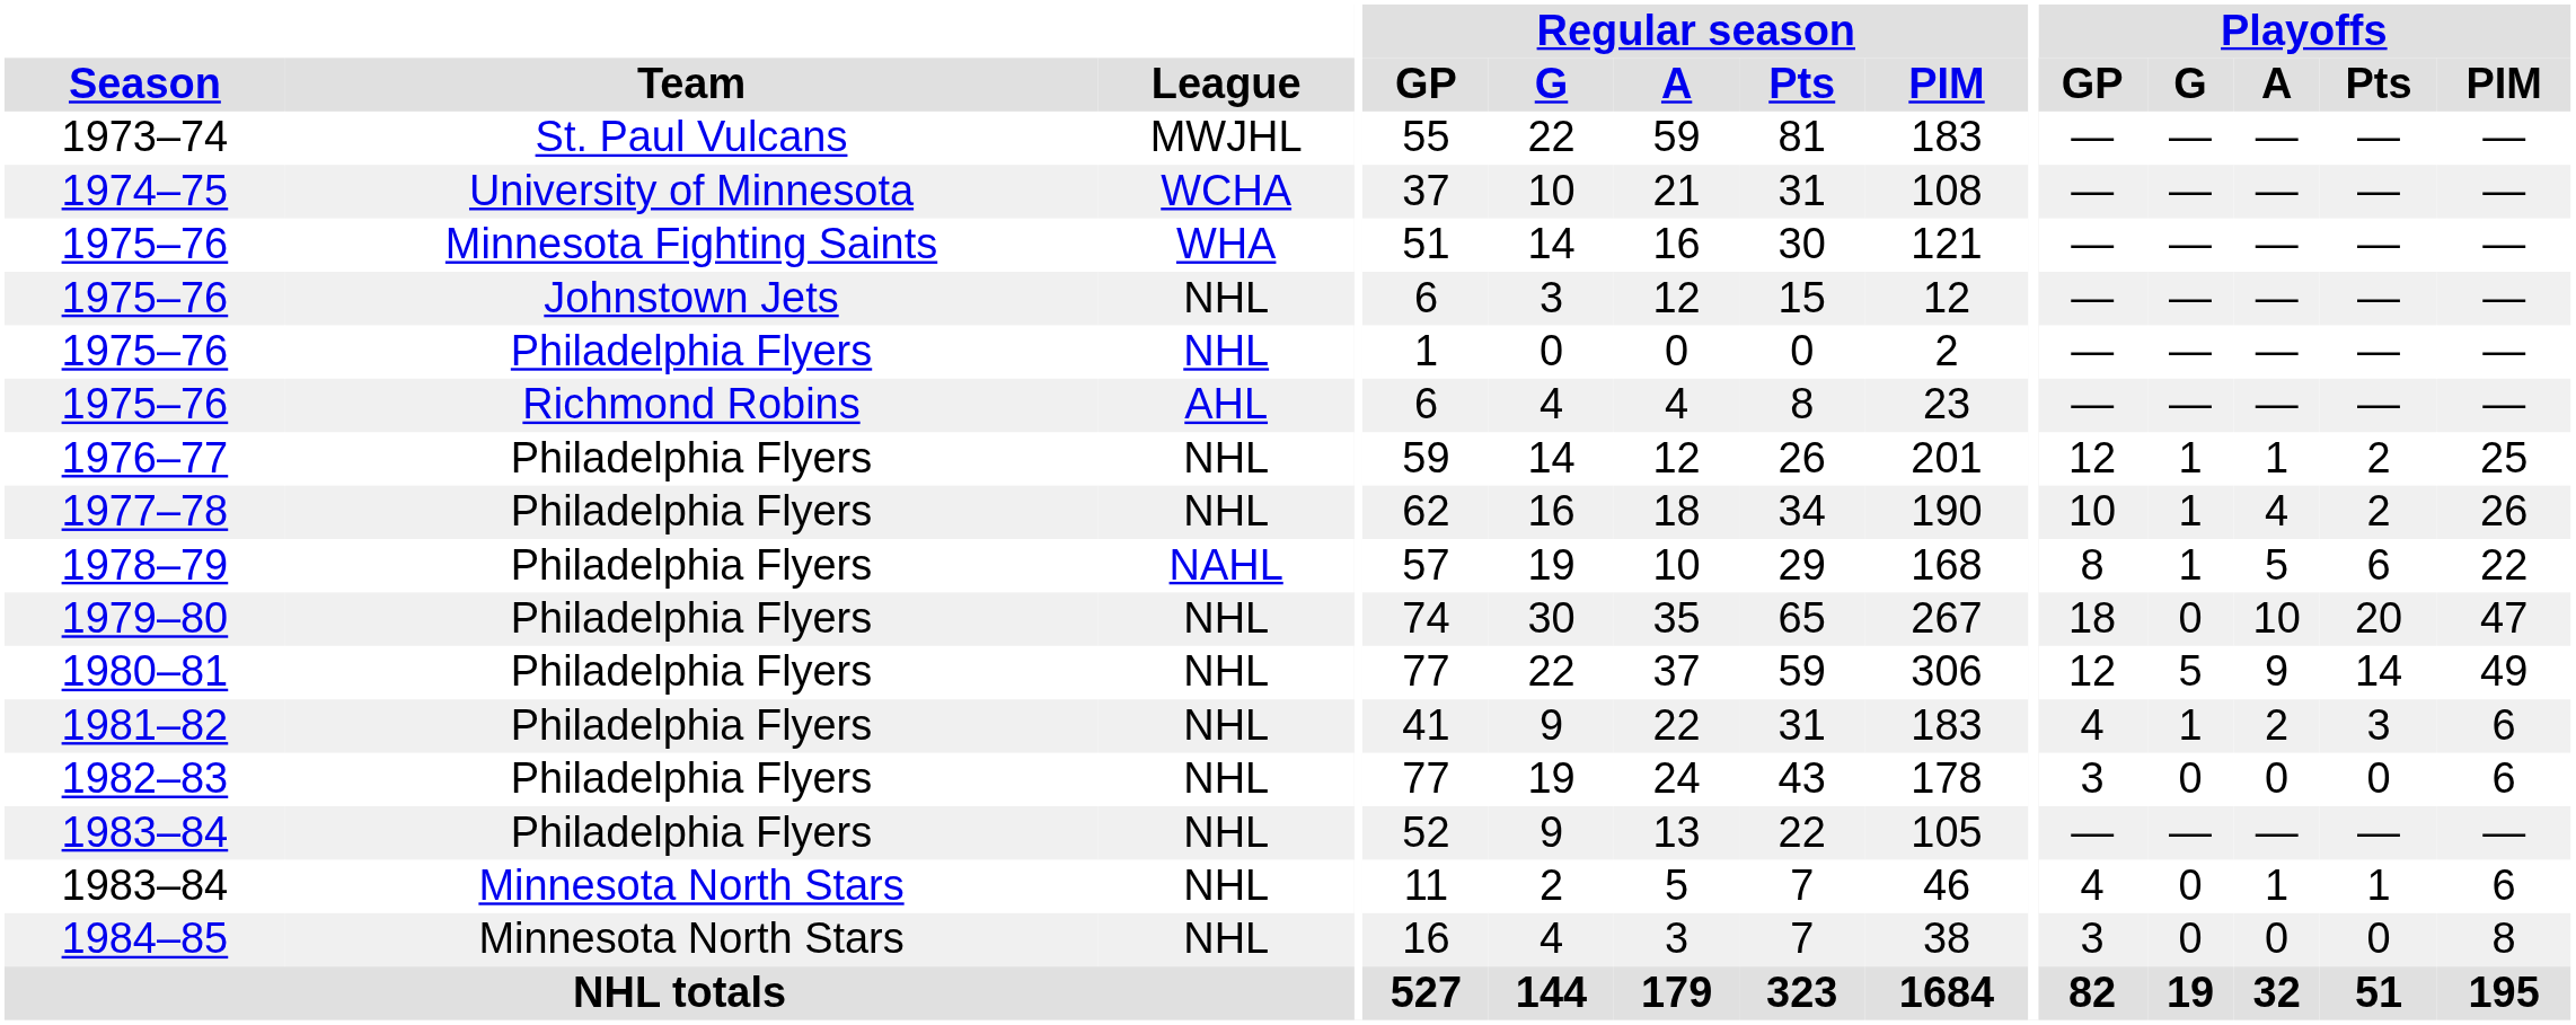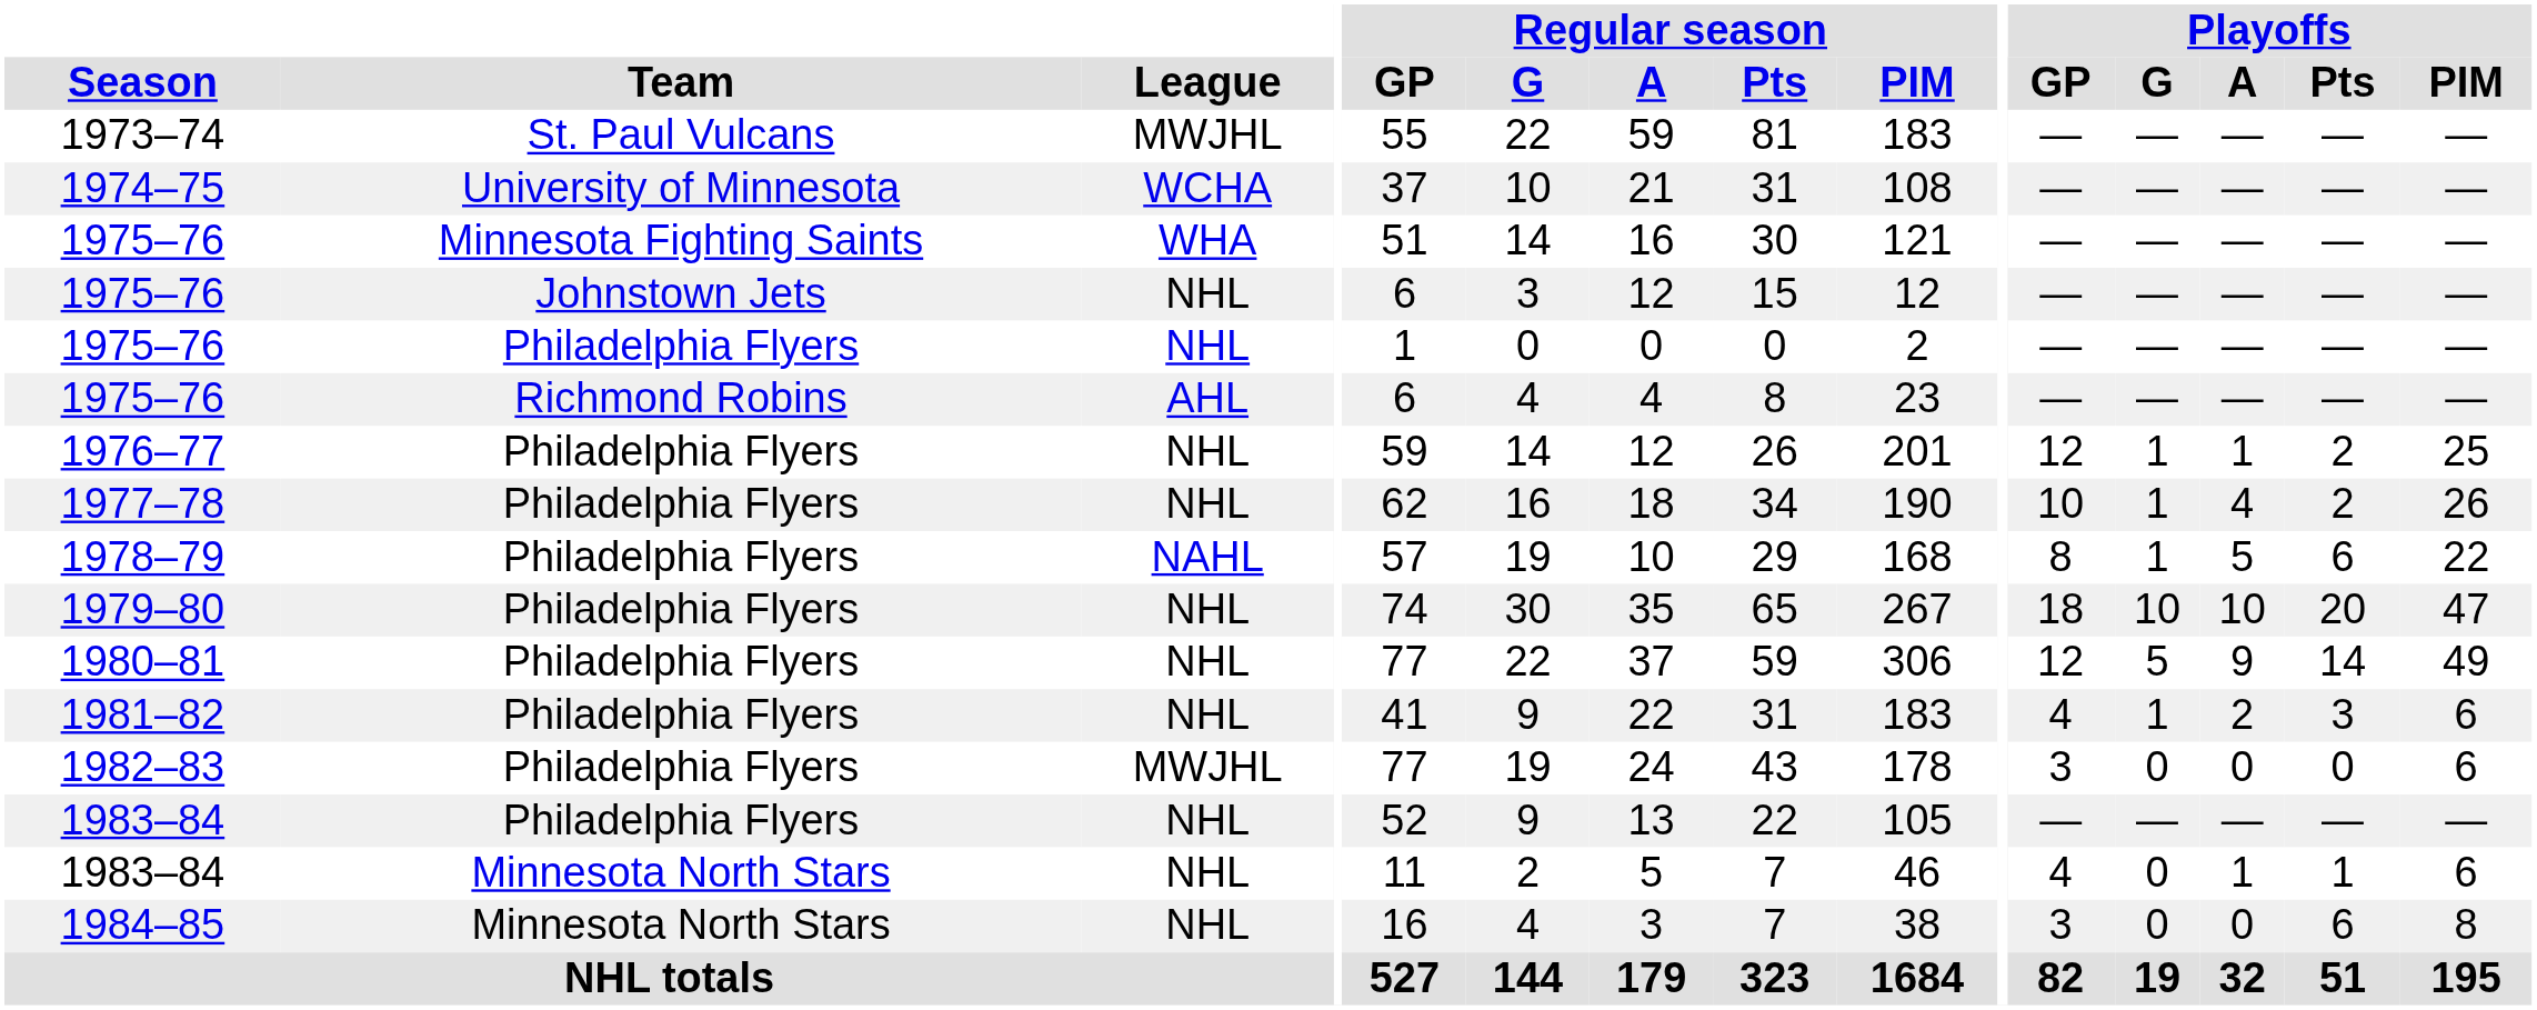1979–80 | Playoffs / G: 0 -> 10
1982–83 | League: NHL -> MWJHL
1984–85 | Playoffs / Pts: 0 -> 6
